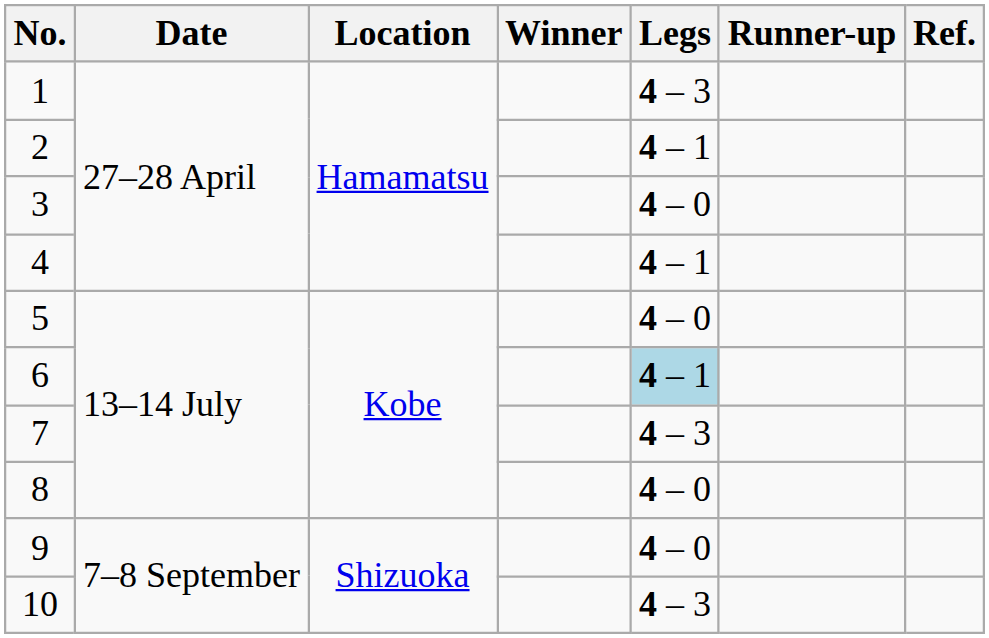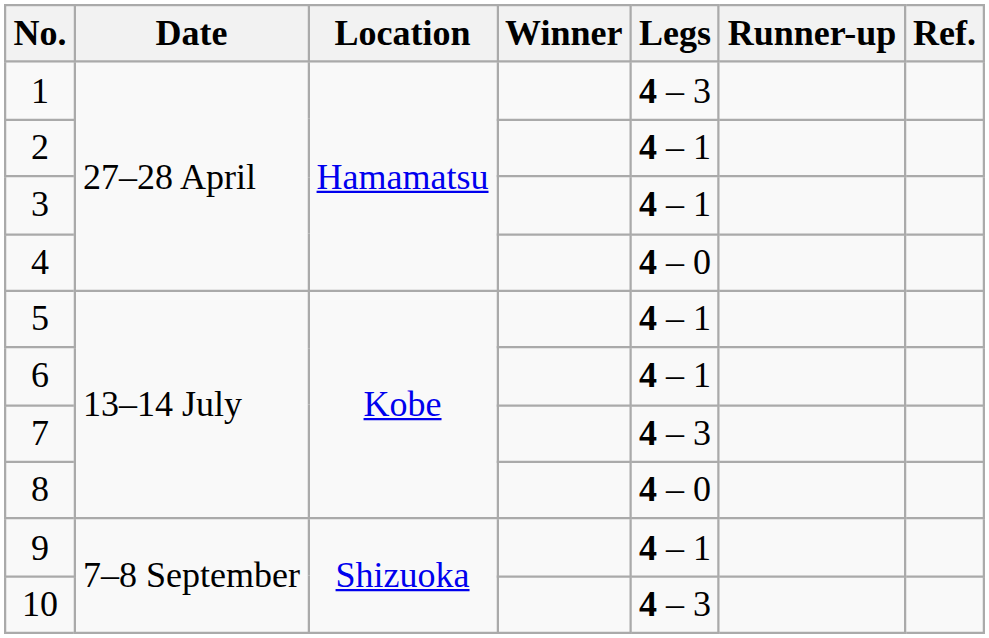3 | Legs: 4 – 0 -> 4 – 1
4 | Legs: 4 – 1 -> 4 – 0
5 | Legs: 4 – 0 -> 4 – 1
6 | Legs: lightblue background -> no background
9 | Legs: 4 – 0 -> 4 – 1
